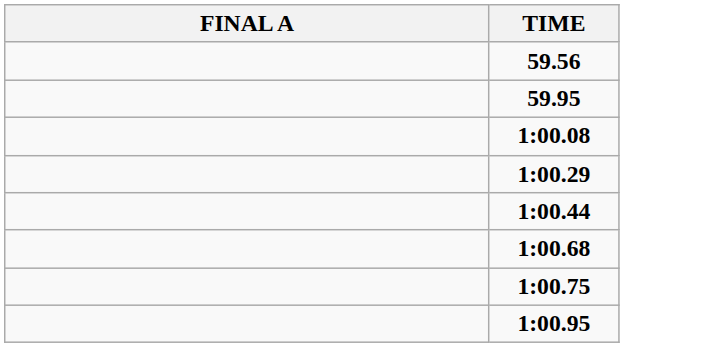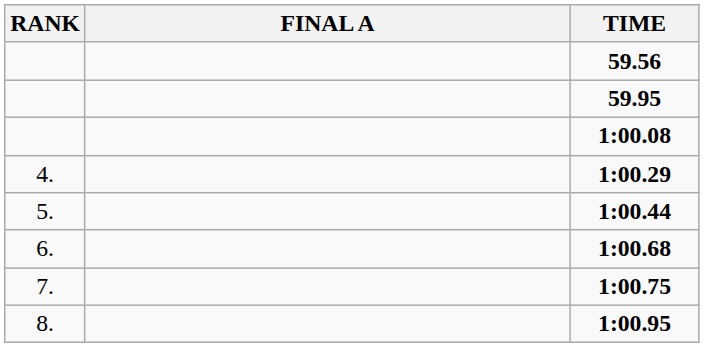+ column: RANK | 4. | 5. | 6. | 7. | 8.
